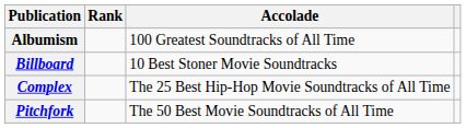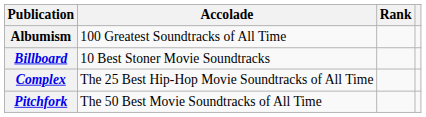columns swapped: Accolade <-> Rank
